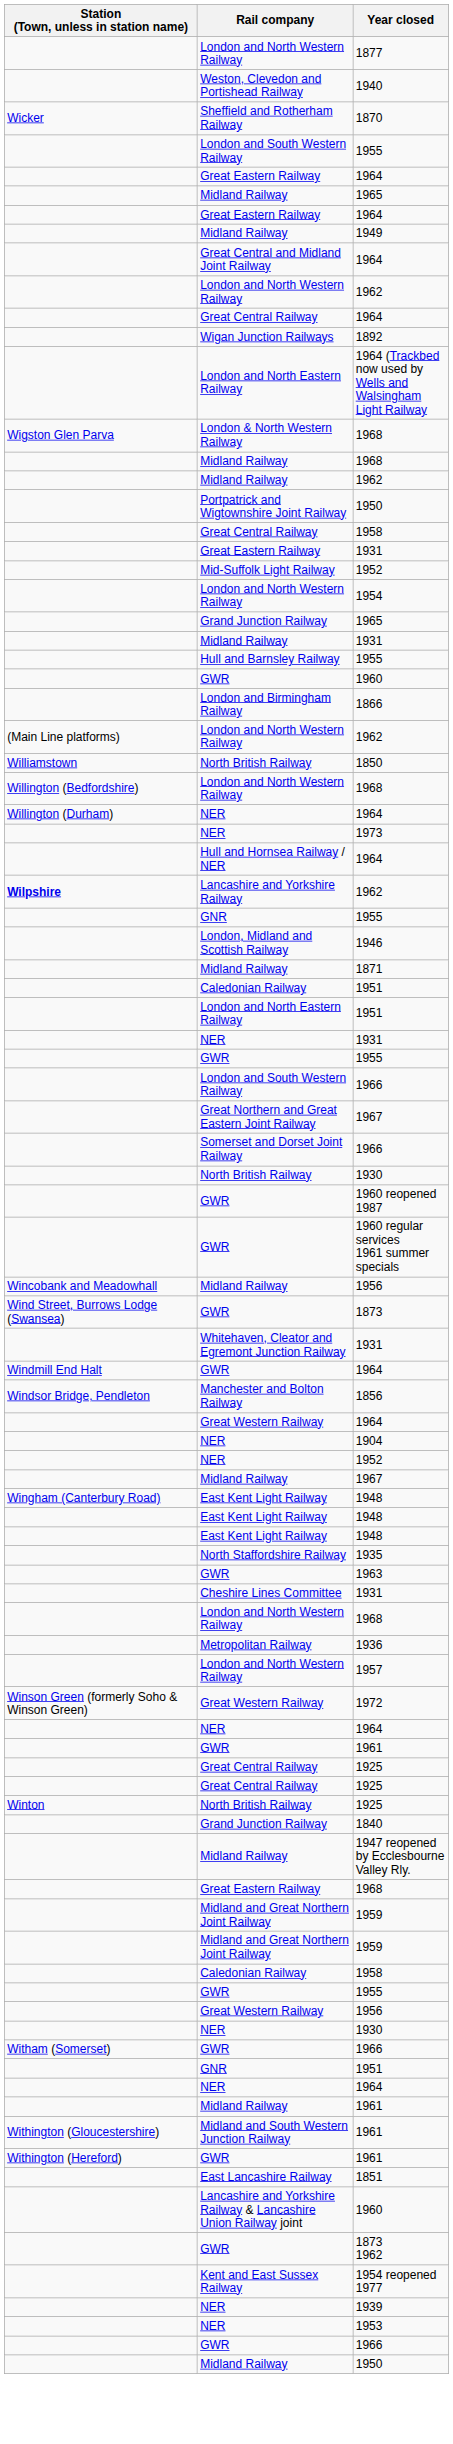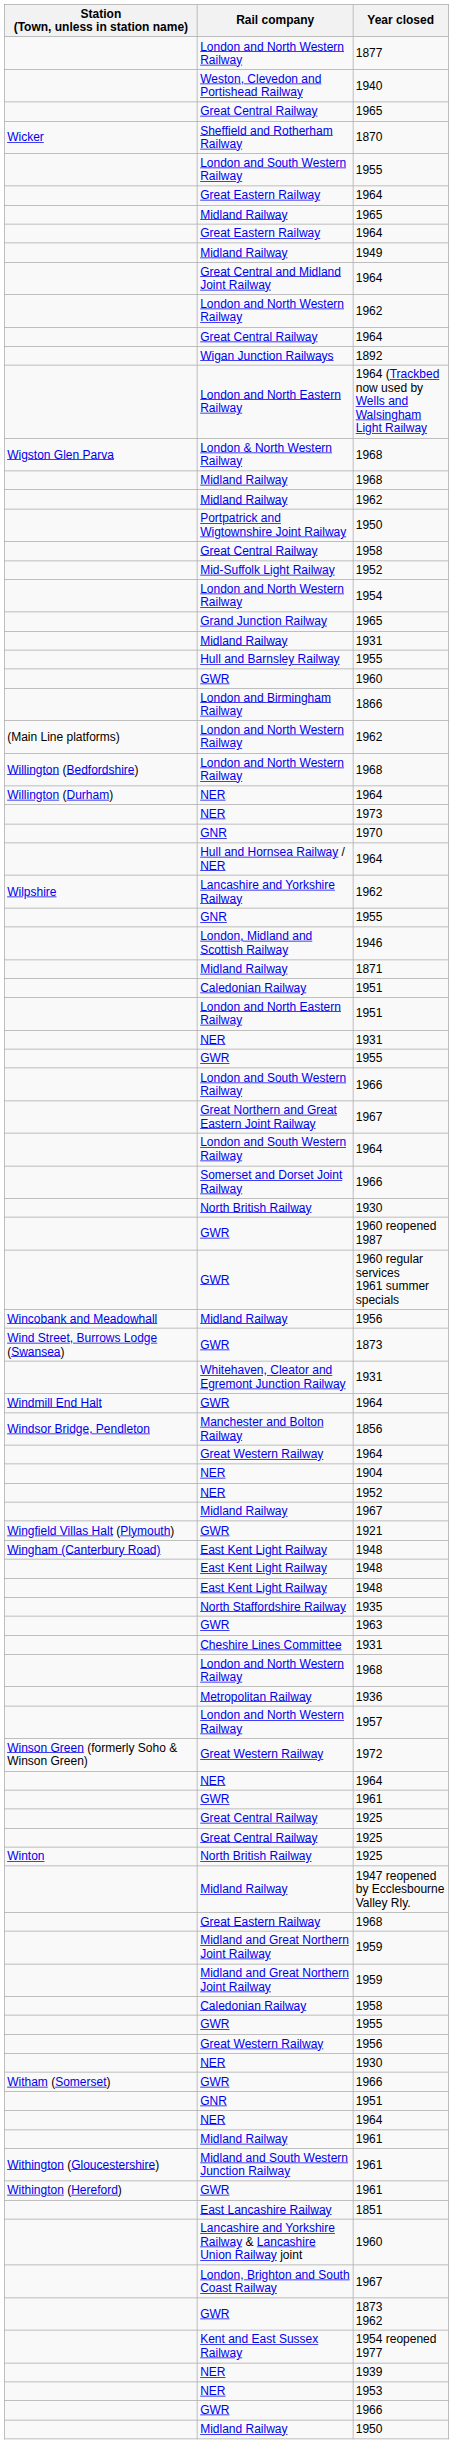+ row: Great Central Railway | 1965
- row: Great Eastern Railway | 1931
- row: Williamstown | North British Railway | 1850
+ row: GNR | 1970
Lancashire and Yorkshire Railway / 1962 | Station (Town, unless in station name): bold -> normal
+ row: London and South Western Railway | 1964
+ row: Wingfield Villas Halt (Plymouth) | GWR | 1921
- row: Grand Junction Railway | 1840
+ row: London, Brighton and South Coast Railway | 1967
